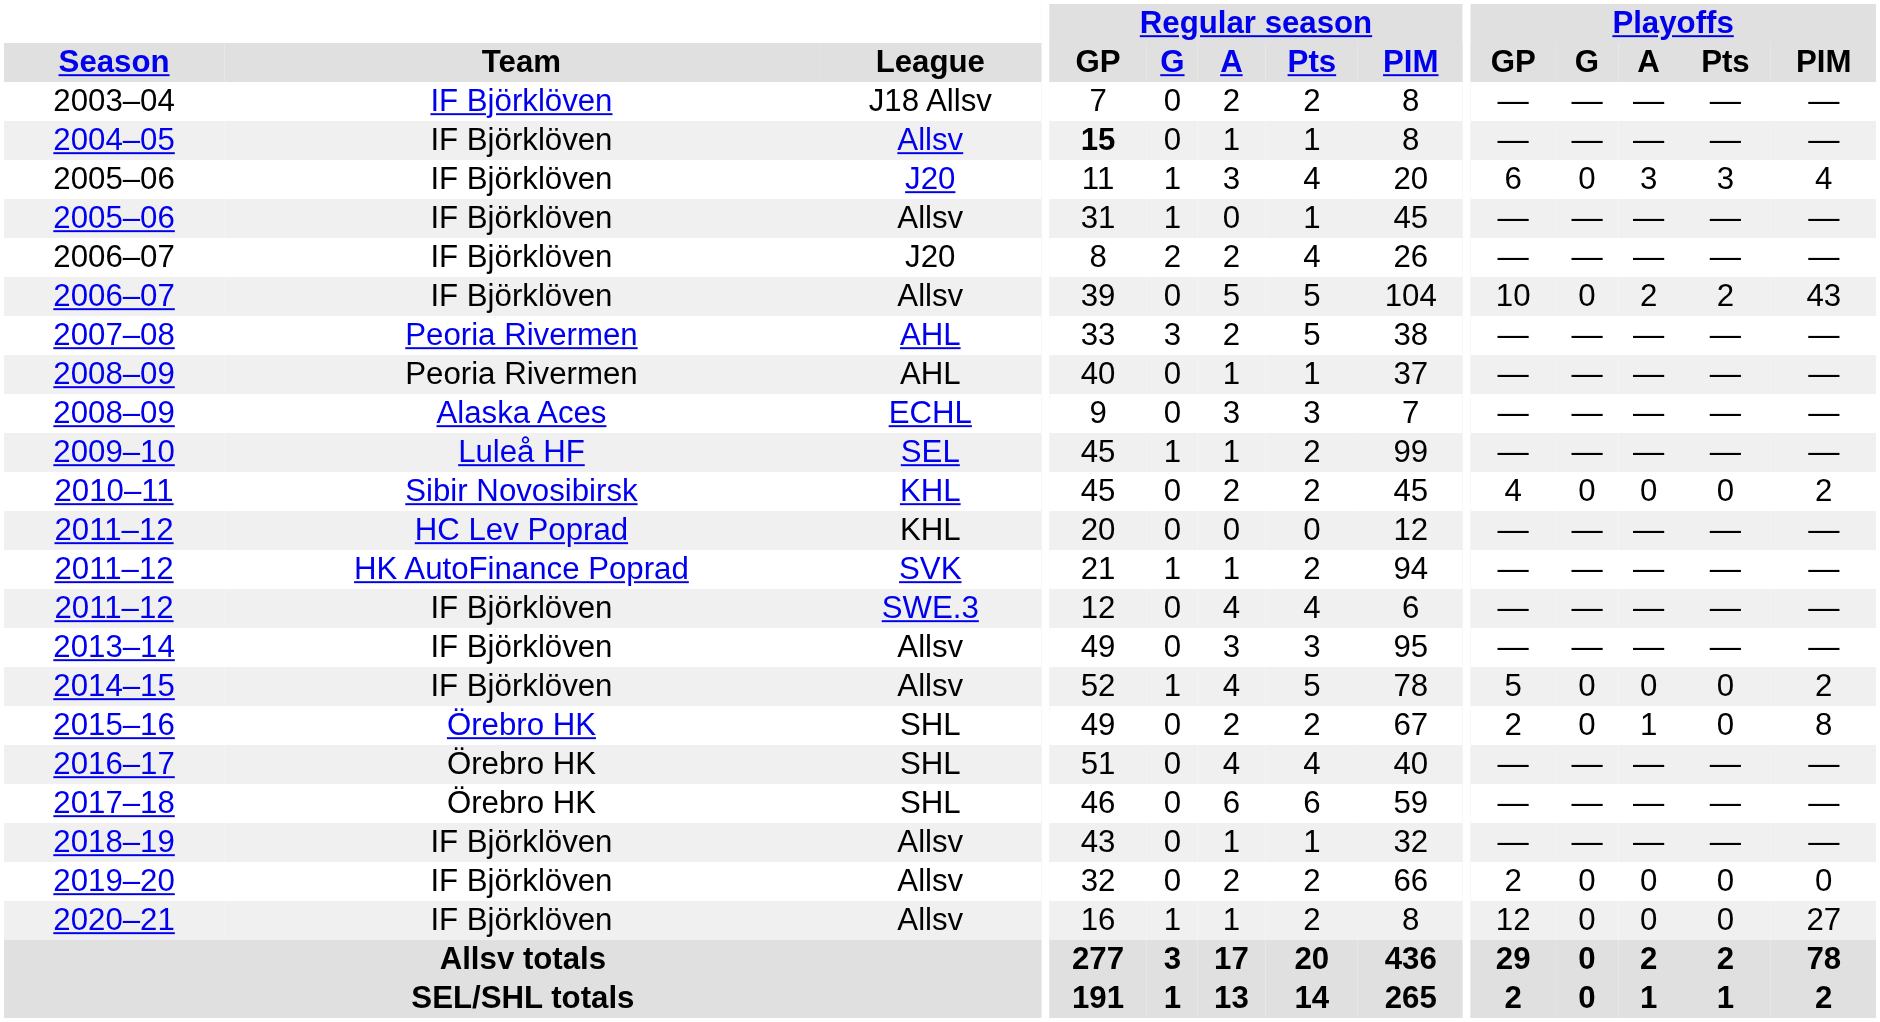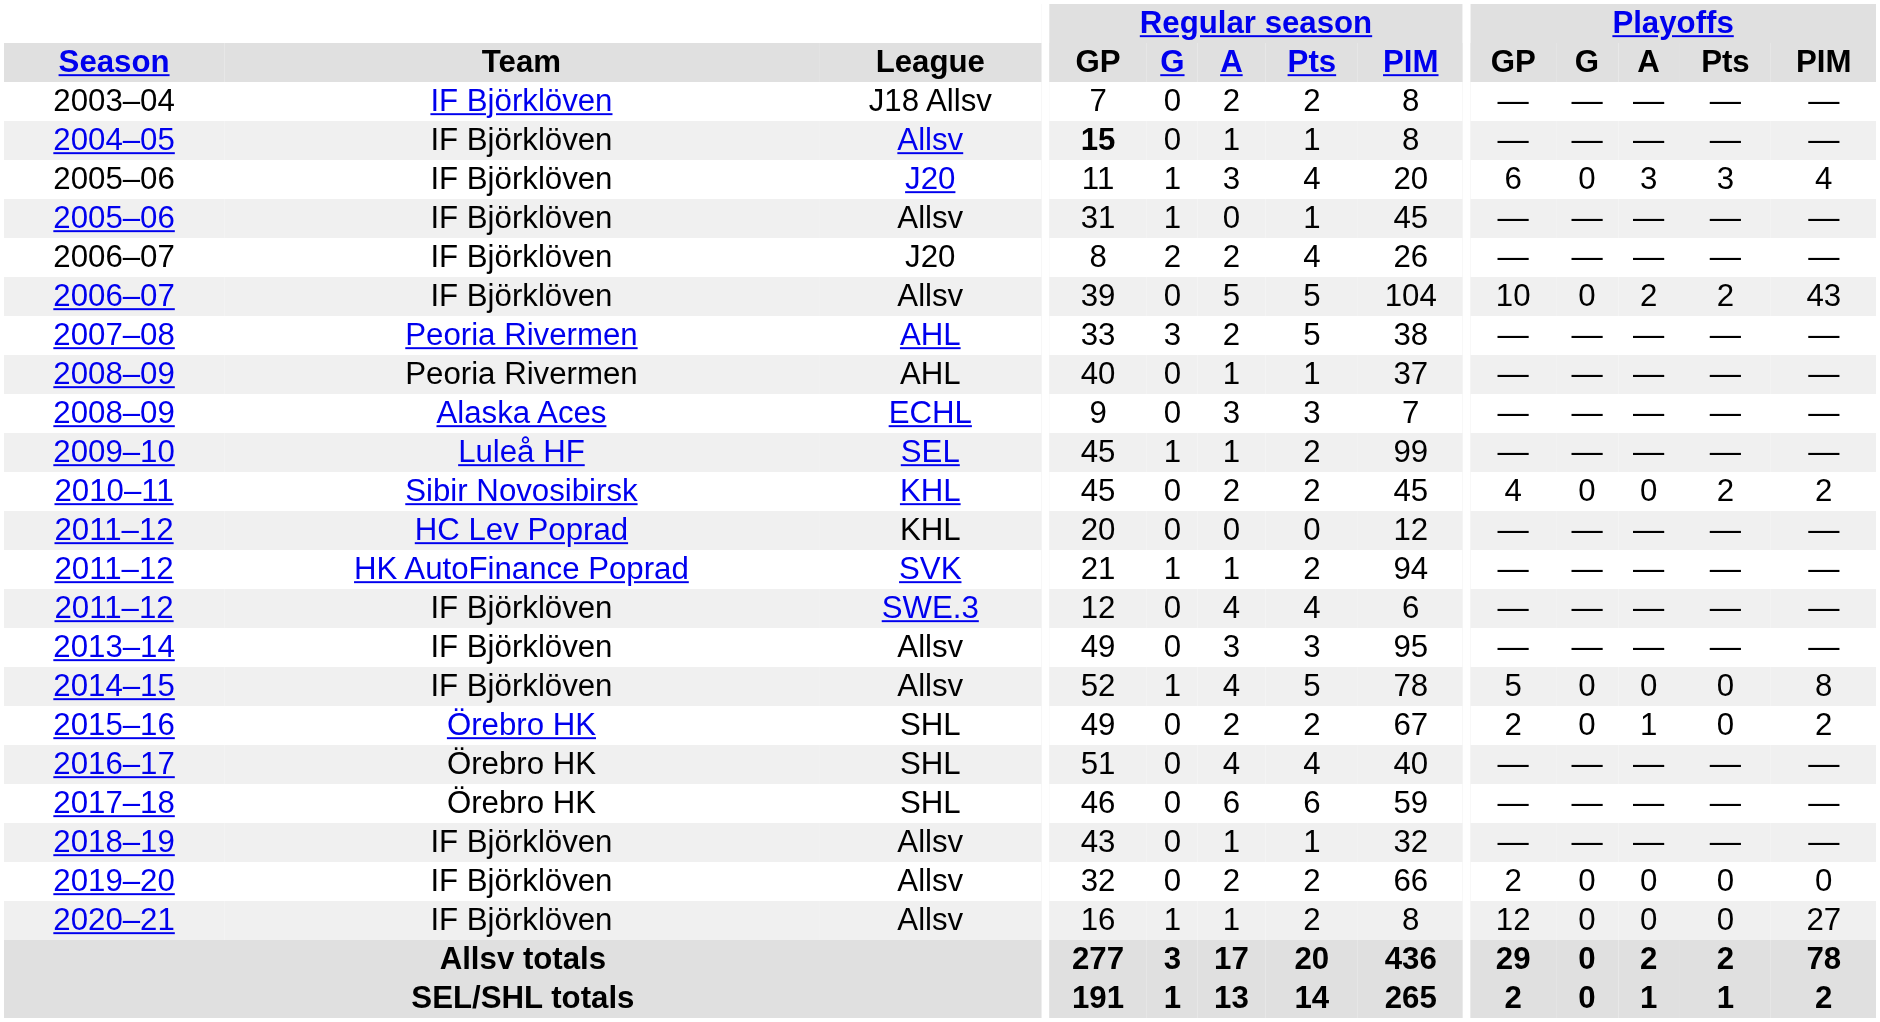2010–11 | Playoffs / Pts: 0 -> 2
2014–15 | Playoffs / PIM: 2 -> 8
2015–16 | Playoffs / PIM: 8 -> 2
